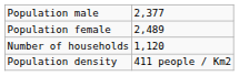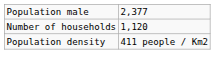- row: Population female | 2,489
